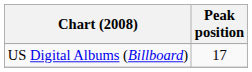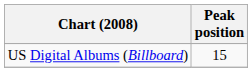US Digital Albums (Billboard) | Peak position: 17 -> 15
